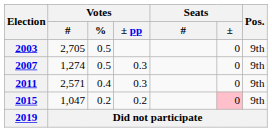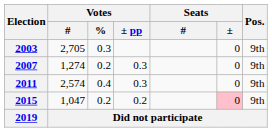2003 | Votes / %: 0.5 -> 0.3
2007 | Votes / %: 0.5 -> 0.2
2011 | Votes / #: 2,571 -> 2,574
